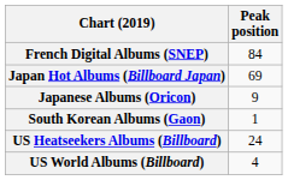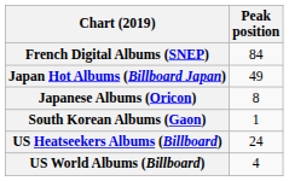Japan Hot Albums (Billboard Japan) | Peak position: 69 -> 49
Japanese Albums (Oricon) | Peak position: 9 -> 8
